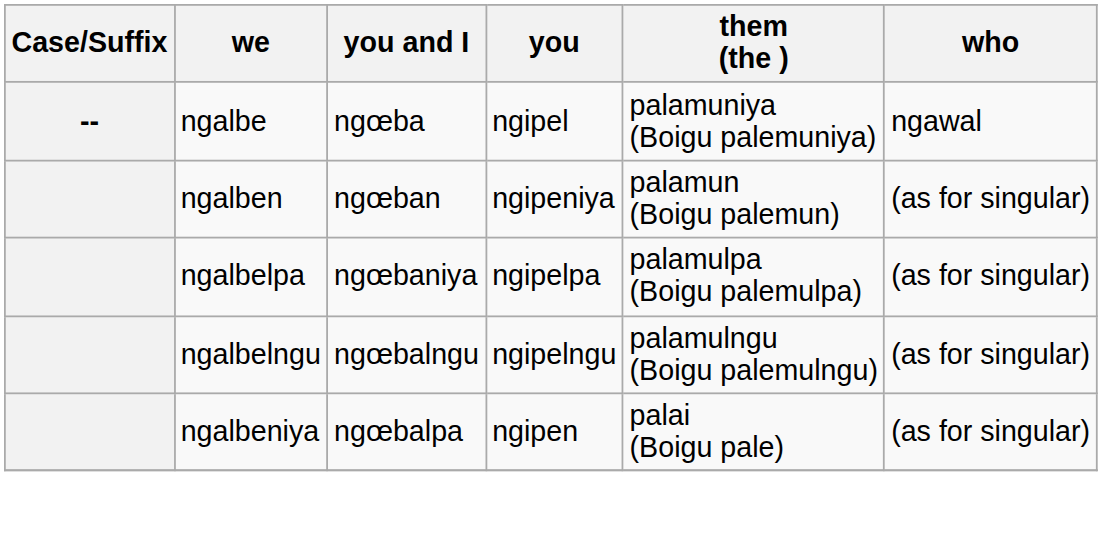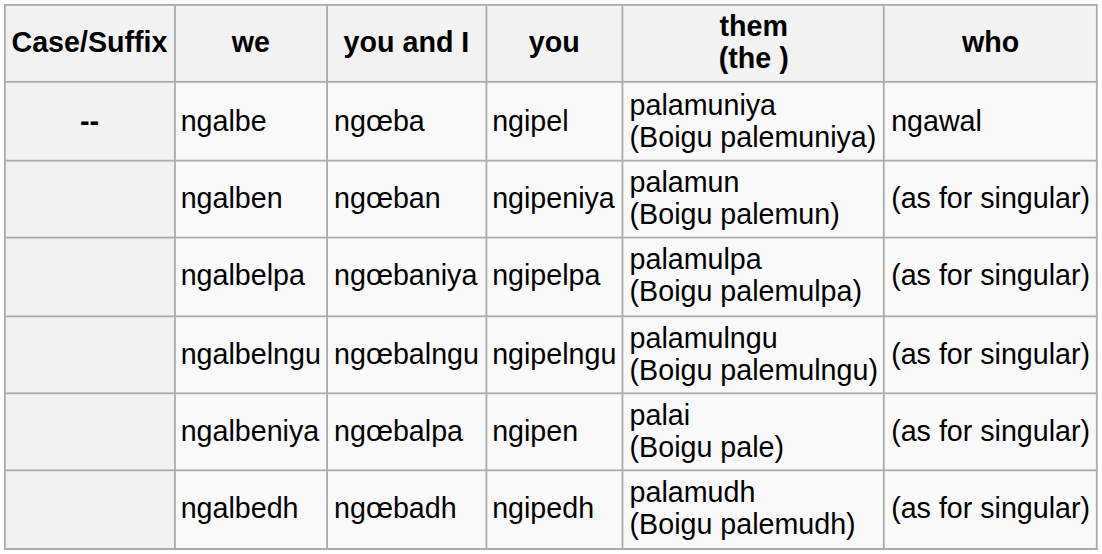+ row: ngalbedh | ngœbadh | ngipedh | palamudh (Boigu palemudh) | (as for singular)
